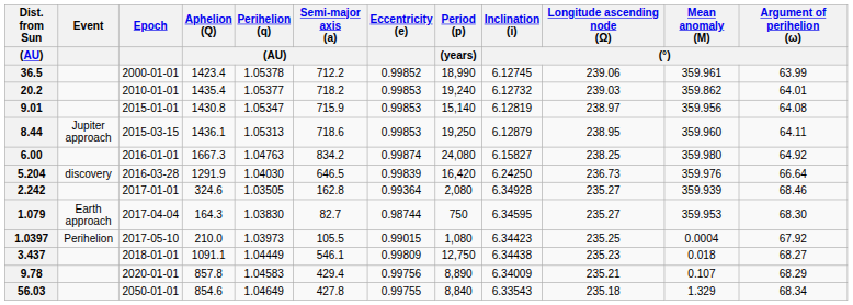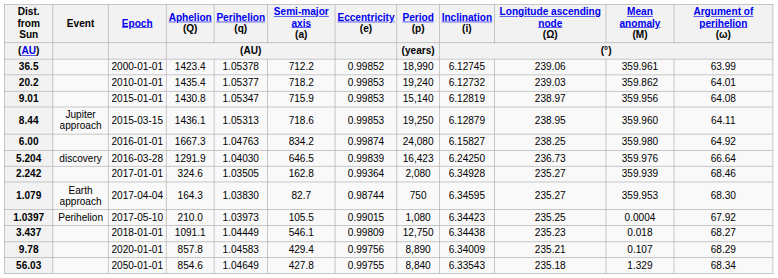5.204 | Period (p) / (years): 16,420 -> 16,423
